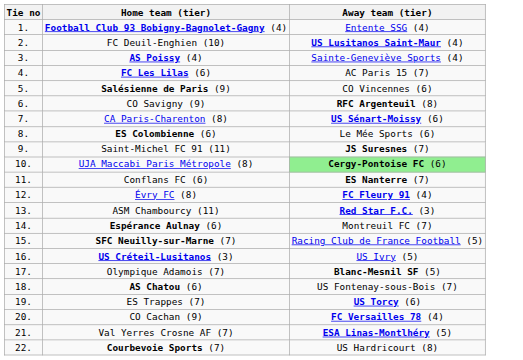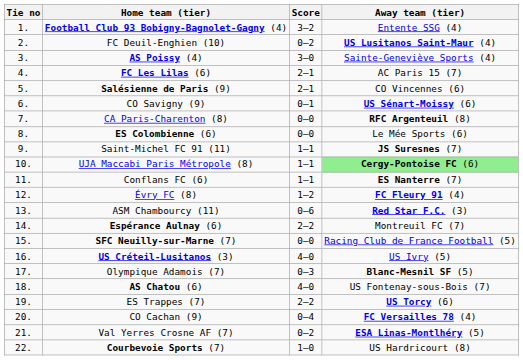+ column: Score | 3–2 | 0–2 | 3–0 | 2–1 | 2–1 | 0–1 | 0–0 | 0–0 | 1–1 | 1–1 | 1–1 | 1–2 | 0–6 | 2–2 | 0–0 | 4–0 | 0–3 | 4–0 | 2–2 | 0–4 | 0–2 | 1–0
CO Savigny (9) | Away team (tier): RFC Argenteuil (8) -> US Sénart-Moissy (6)
CA Paris-Charenton (8) | Away team (tier): US Sénart-Moissy (6) -> RFC Argenteuil (8)
